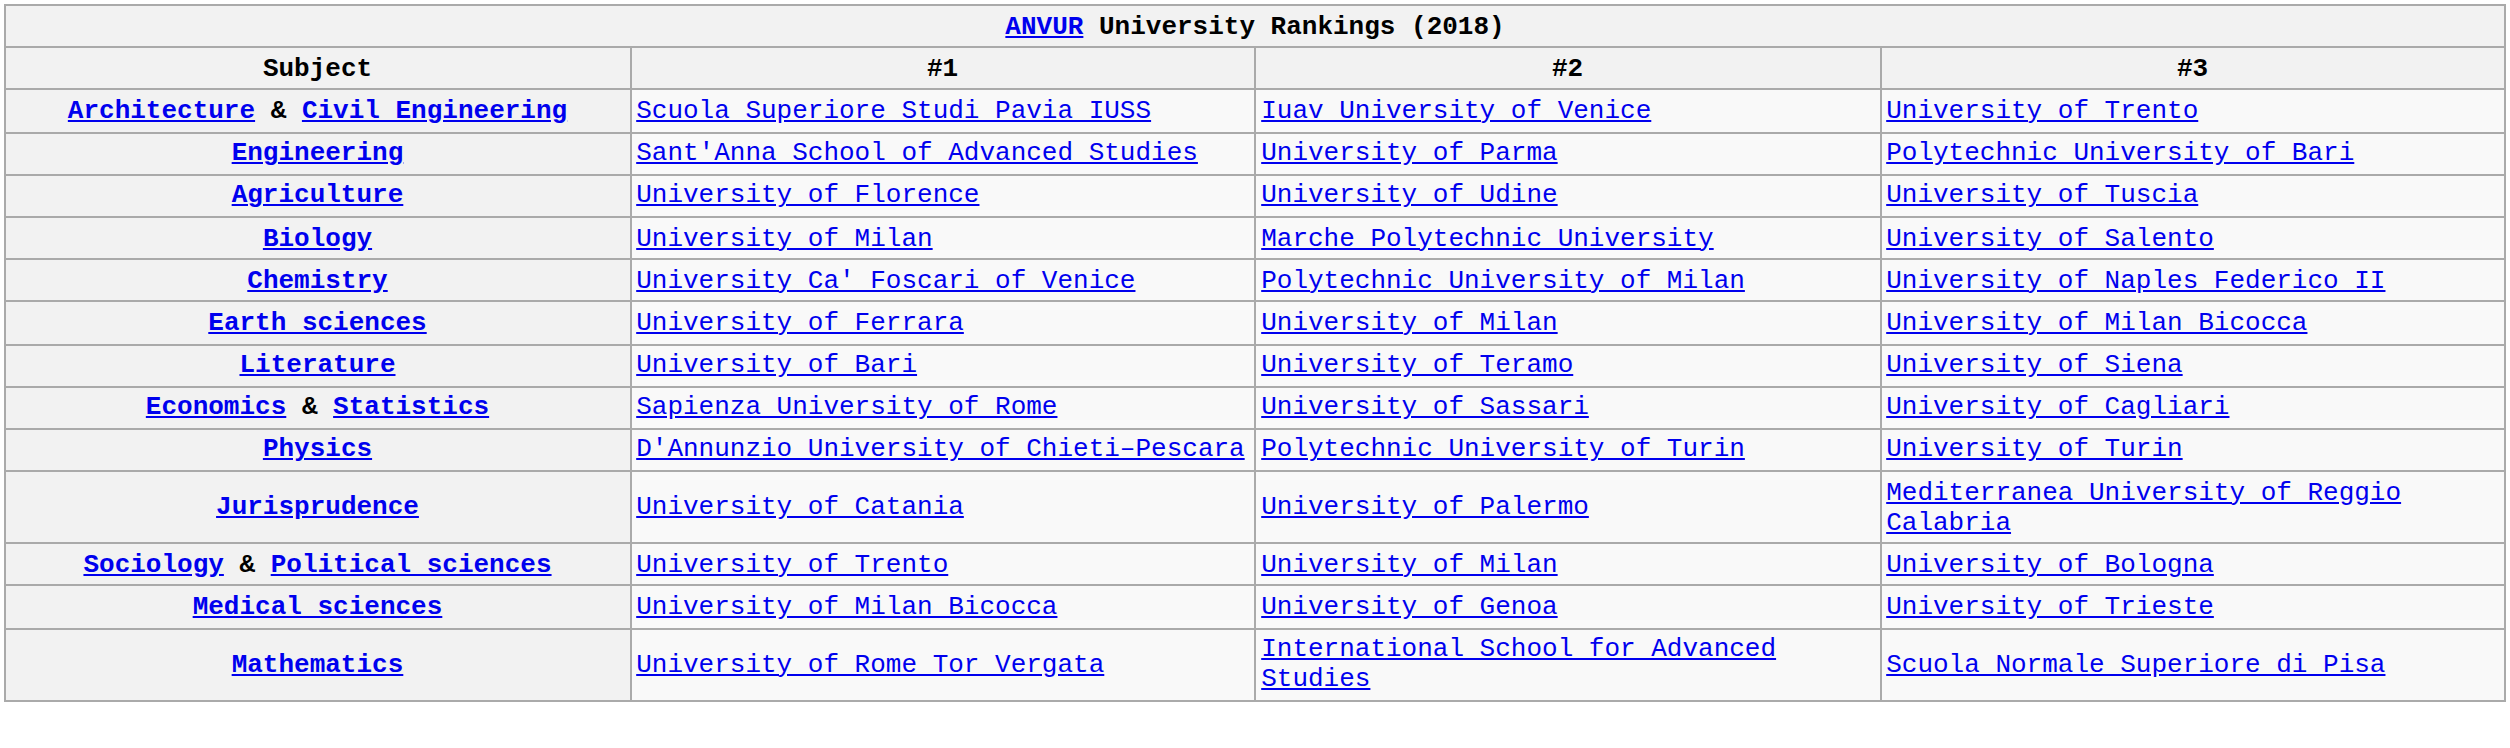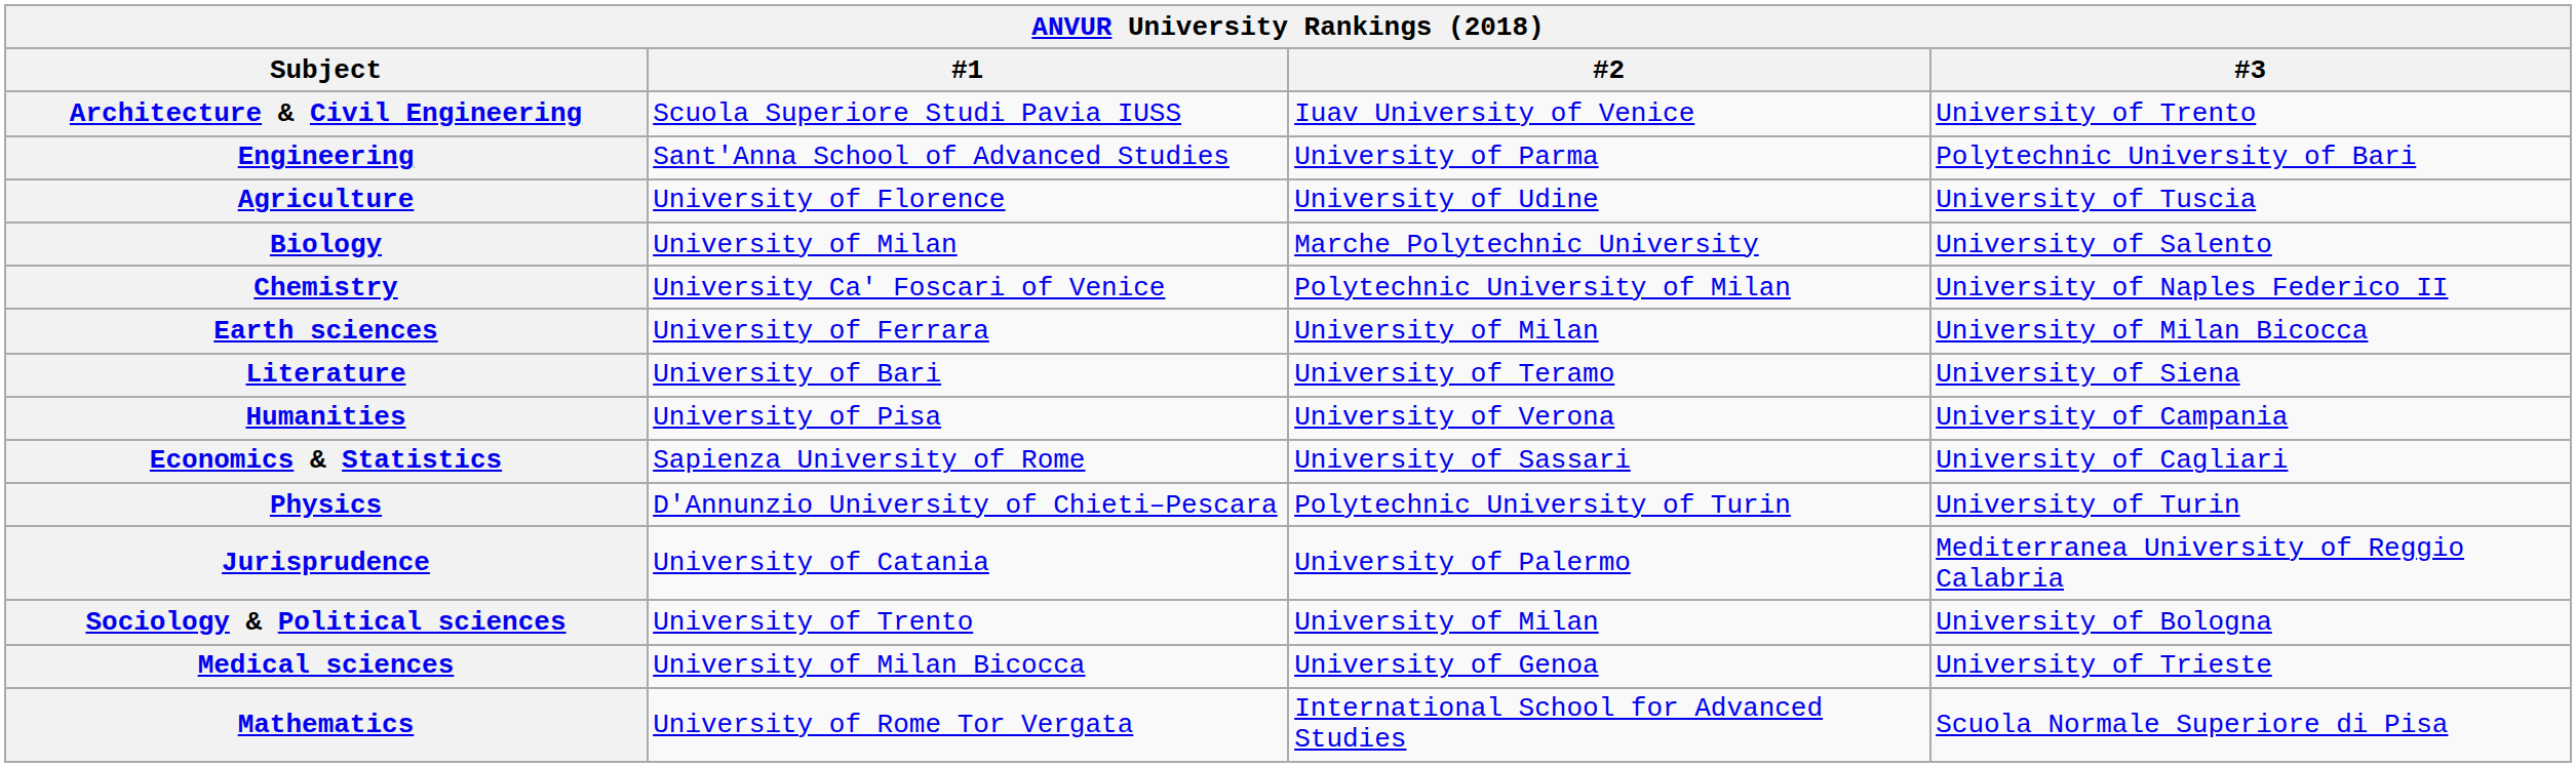+ row: Humanities | University of Pisa | University of Verona | University of Campania
